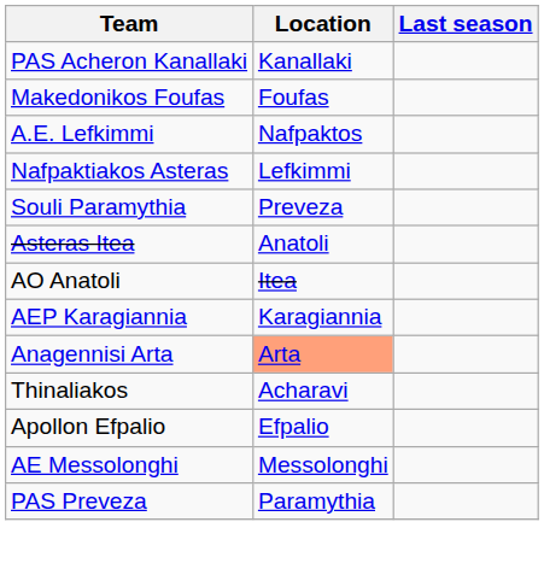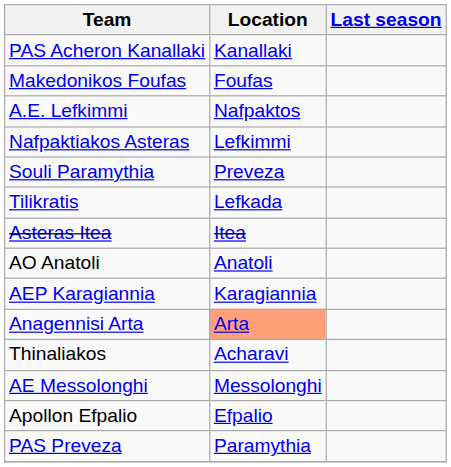+ row: Tilikratis | Lefkada
Asteras Itea | Location: Anatoli -> Itea
AO Anatoli | Location: Itea -> Anatoli
rows swapped: AE Messolonghi <-> Apollon Efpalio
